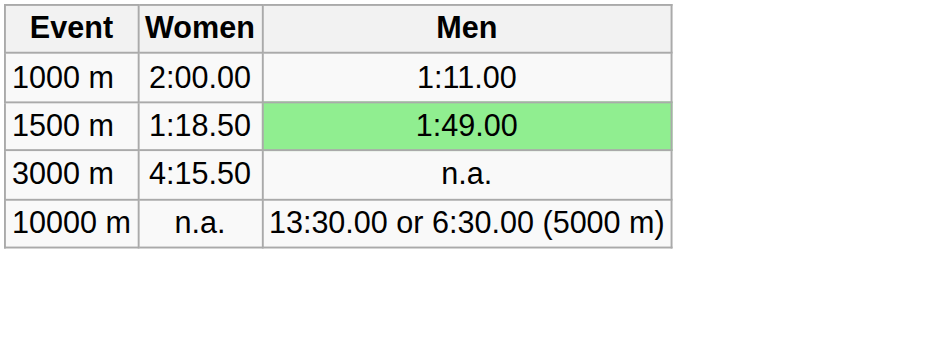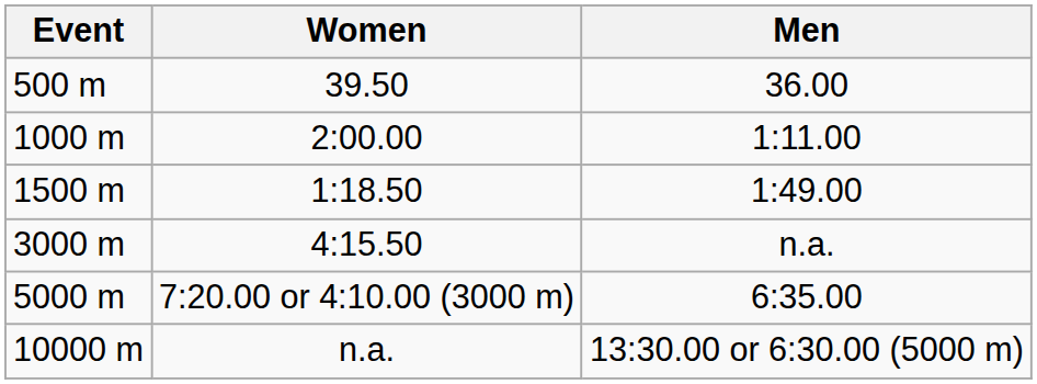+ row: 500 m | 39.50 | 36.00
1500 m | Men: lightgreen background -> no background
+ row: 5000 m | 7:20.00 or 4:10.00 (3000 m) | 6:35.00
